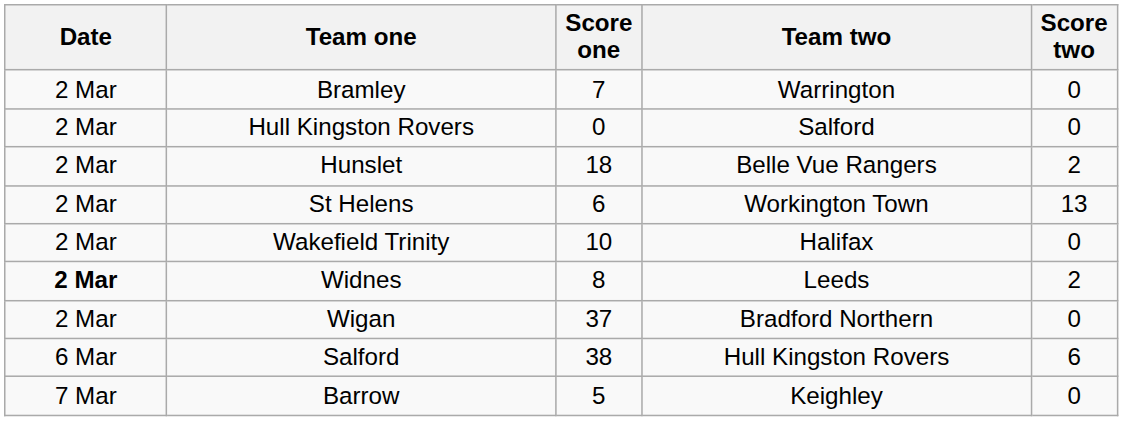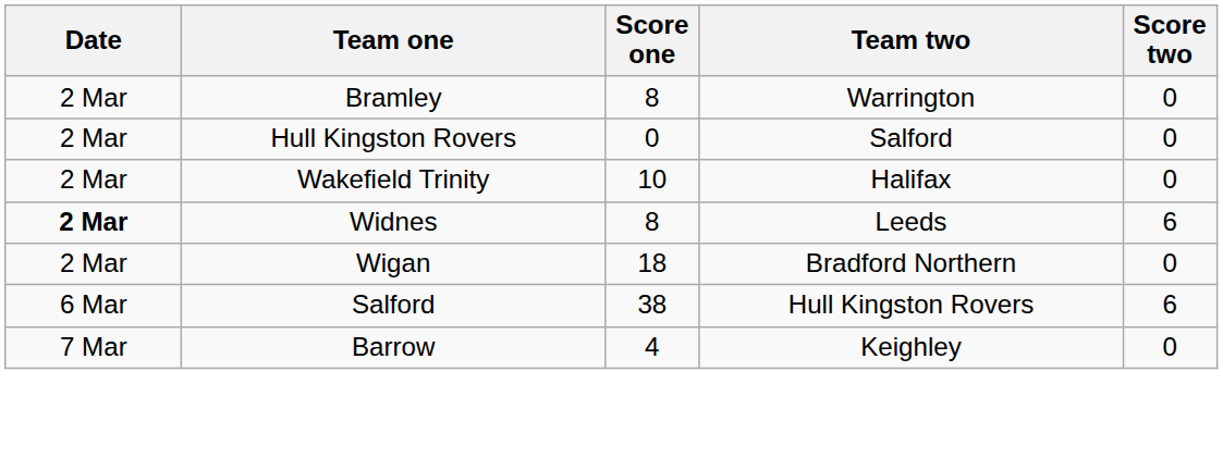Bramley | Score one: 7 -> 8
- row: 2 Mar | Hunslet | 18 | Belle Vue Rangers | 2
- row: 2 Mar | St Helens | 6 | Workington Town | 13
Widnes | Score two: 2 -> 6
Wigan | Score one: 37 -> 18
Barrow | Score one: 5 -> 4
